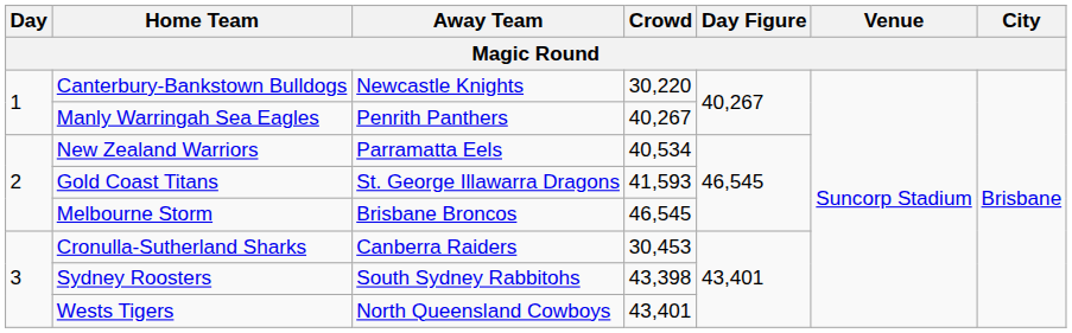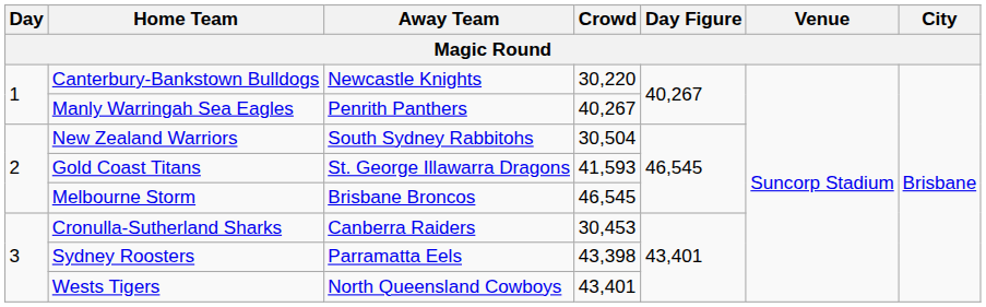New Zealand Warriors | Away Team: Parramatta Eels -> South Sydney Rabbitohs
New Zealand Warriors | Crowd: 40,534 -> 30,504
Sydney Roosters | Away Team: South Sydney Rabbitohs -> Parramatta Eels
